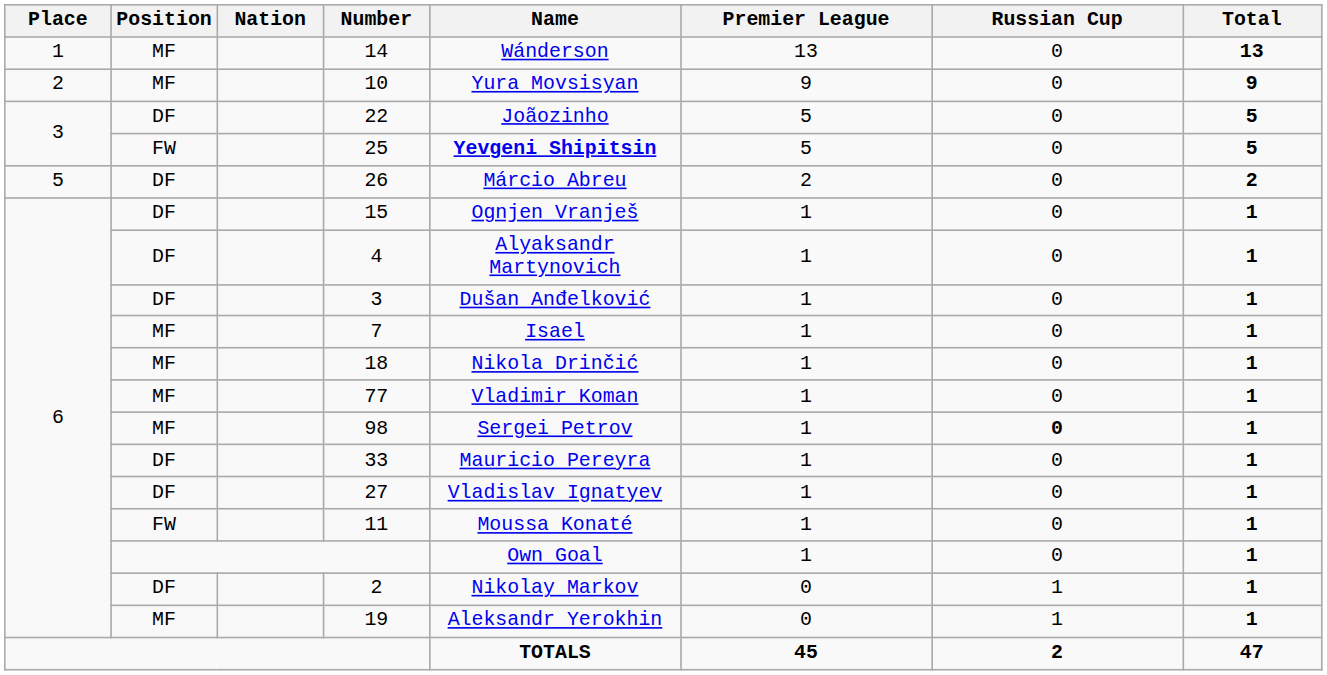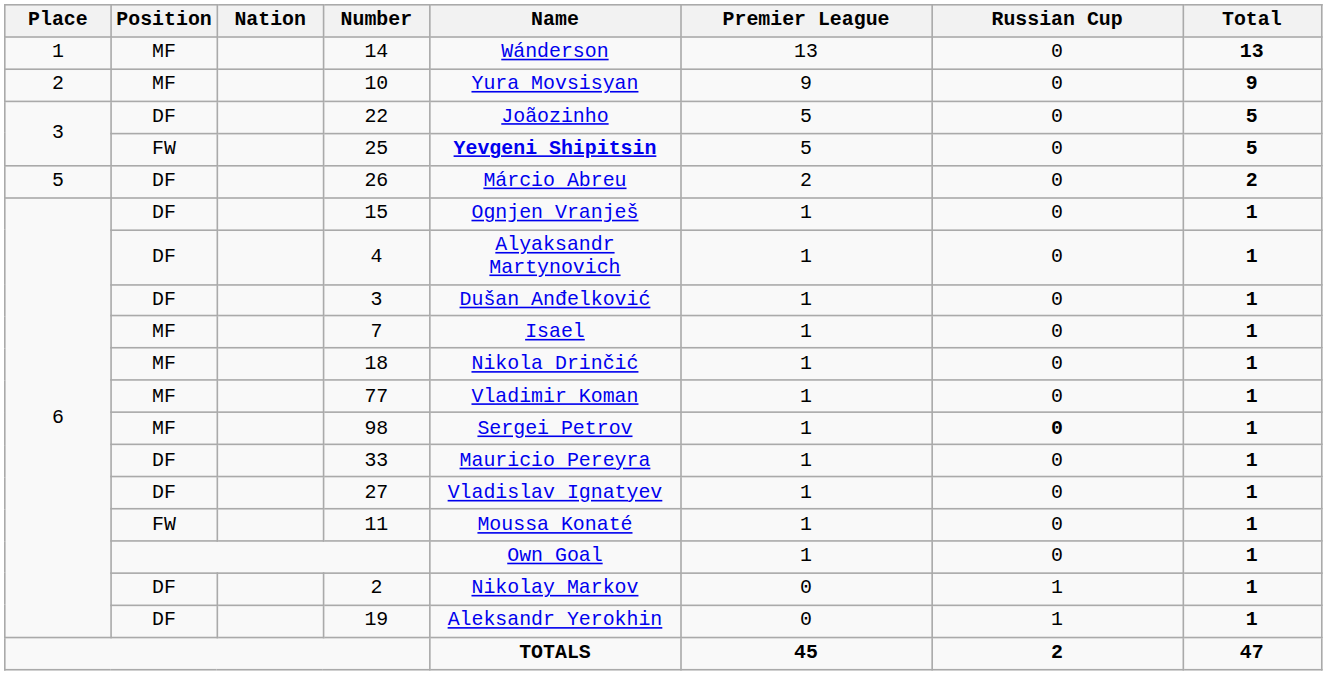19 | Position: MF -> DF
